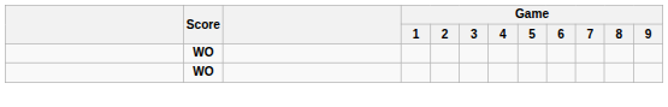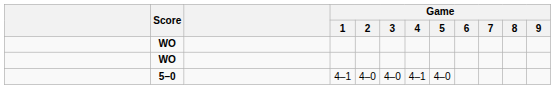+ row: 5–0 | 4–1 | 4–0 | 4–0 | 4–1 | 4–0
